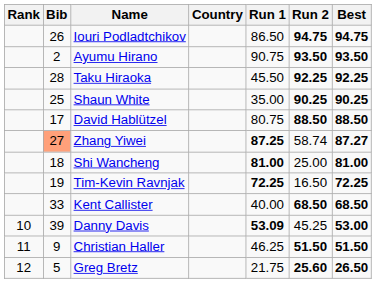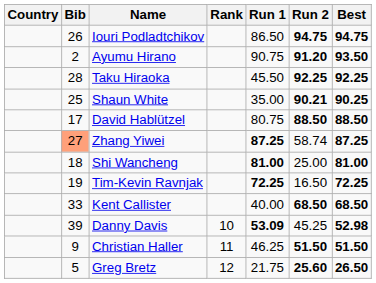columns swapped: Rank <-> Country
Ayumu Hirano | Run 2: 93.50 -> 91.20
Shaun White | Run 2: 90.25 -> 90.21
Zhang Yiwei | Best: 87.27 -> 87.25
Danny Davis | Best: 53.00 -> 52.98
